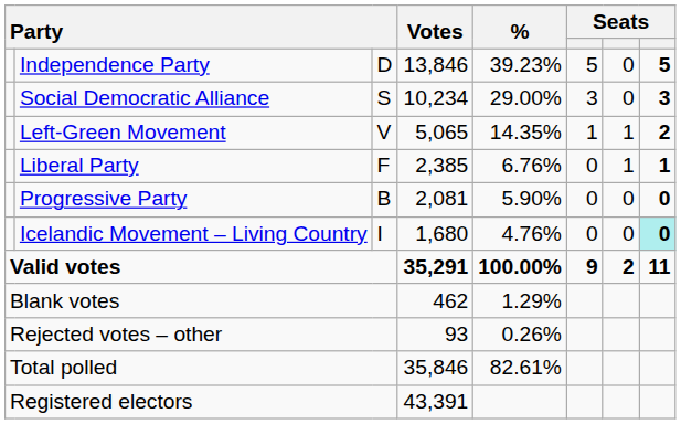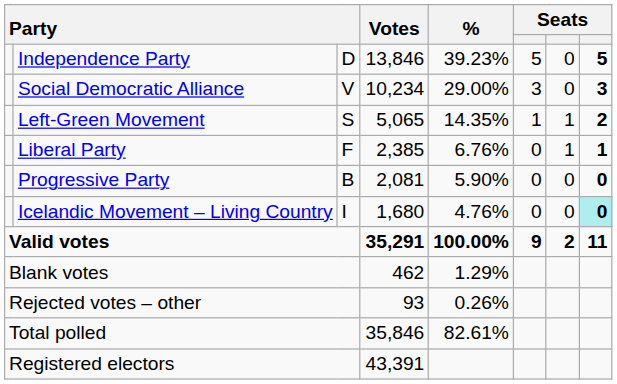Social Democratic Alliance | column 3: S -> V
Left-Green Movement | column 3: V -> S
